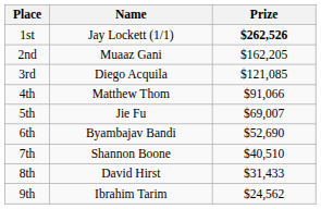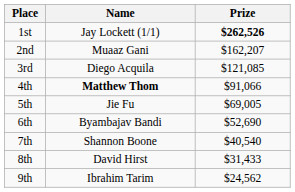2nd | Prize: $162,205 -> $162,207
4th | Name: normal -> bold
5th | Prize: $69,007 -> $69,005
7th | Prize: $40,510 -> $40,540
